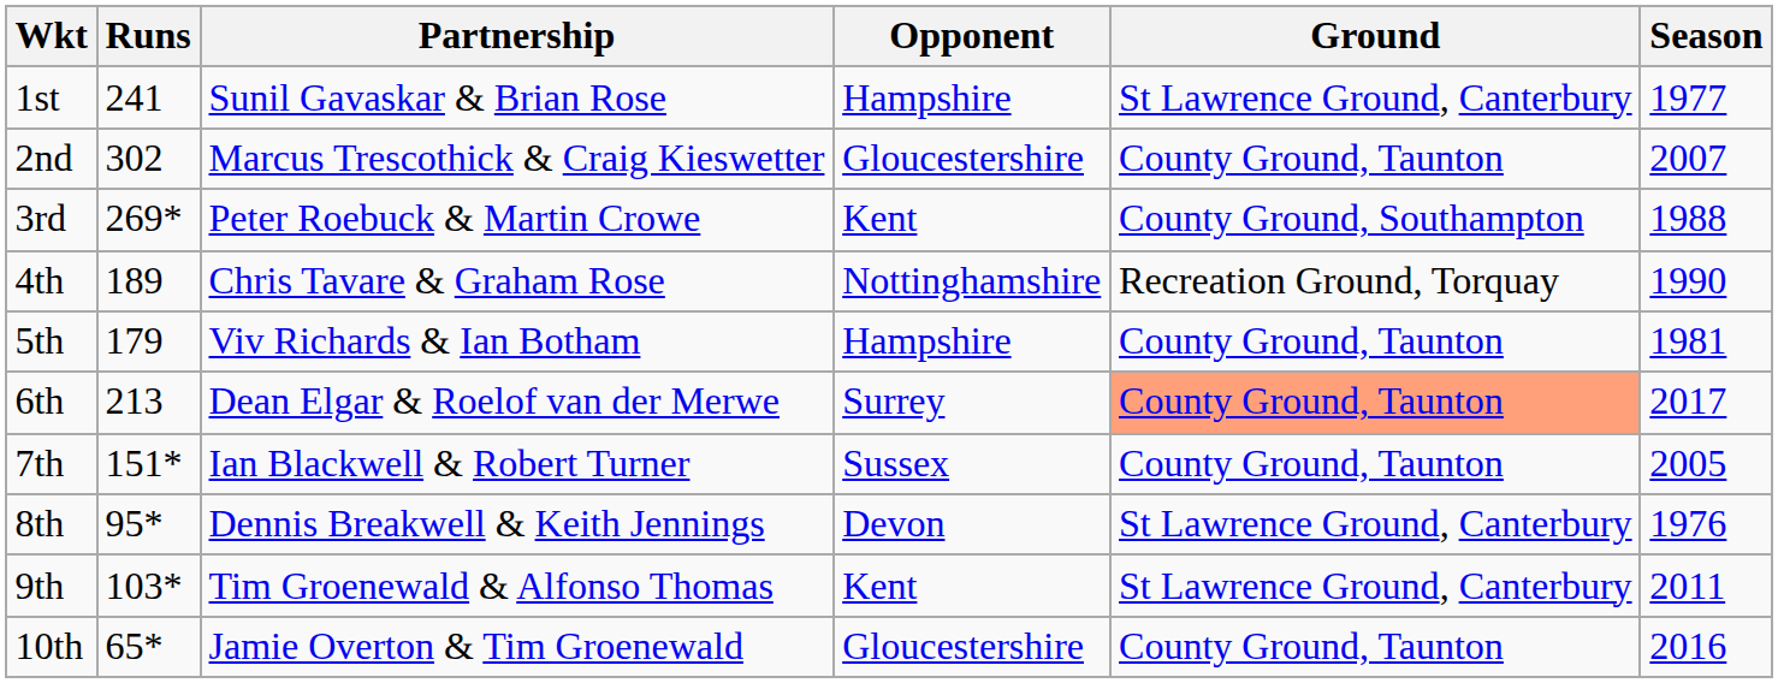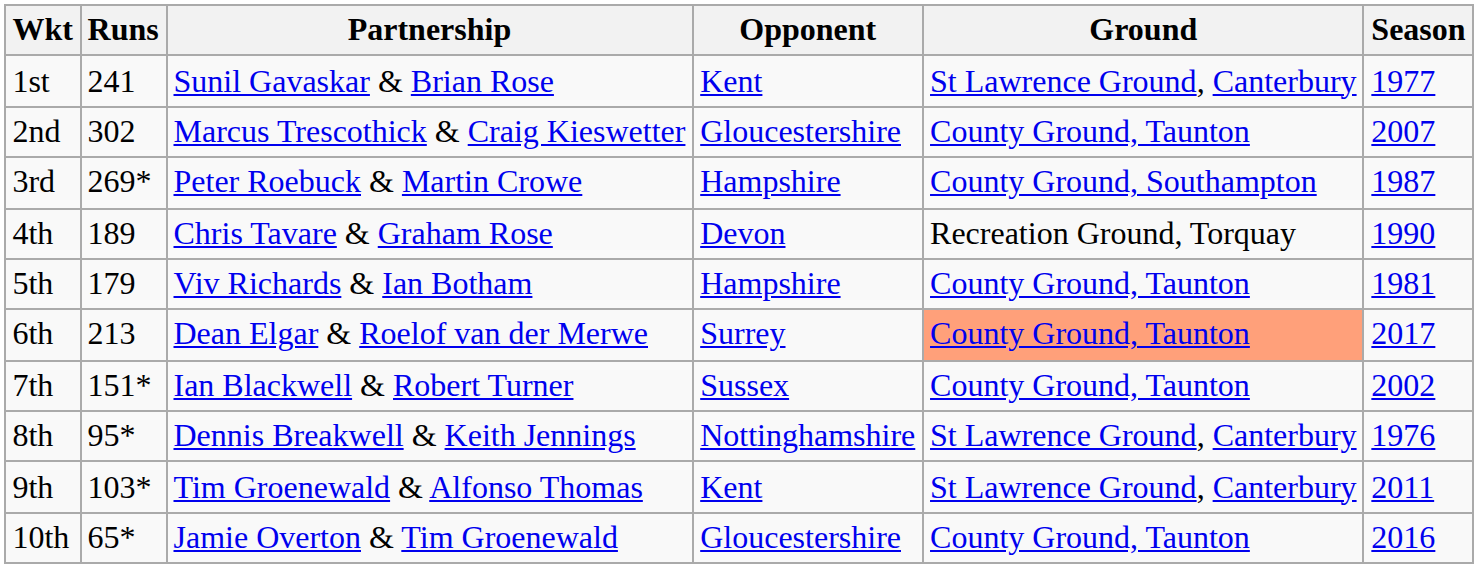1st | Opponent: Hampshire -> Kent
3rd | Opponent: Kent -> Hampshire
3rd | Season: 1988 -> 1987
4th | Opponent: Nottinghamshire -> Devon
7th | Season: 2005 -> 2002
8th | Opponent: Devon -> Nottinghamshire
